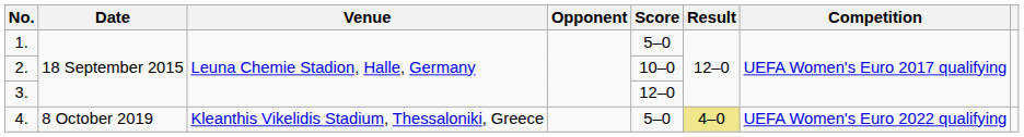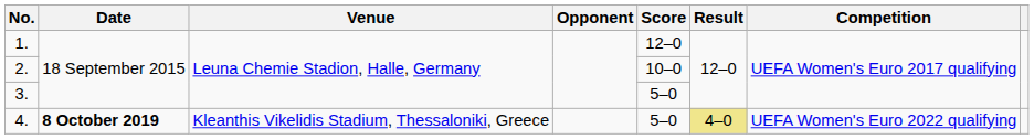1. | Score: 5–0 -> 12–0
3. | Score: 12–0 -> 5–0
4. | Date: normal -> bold
